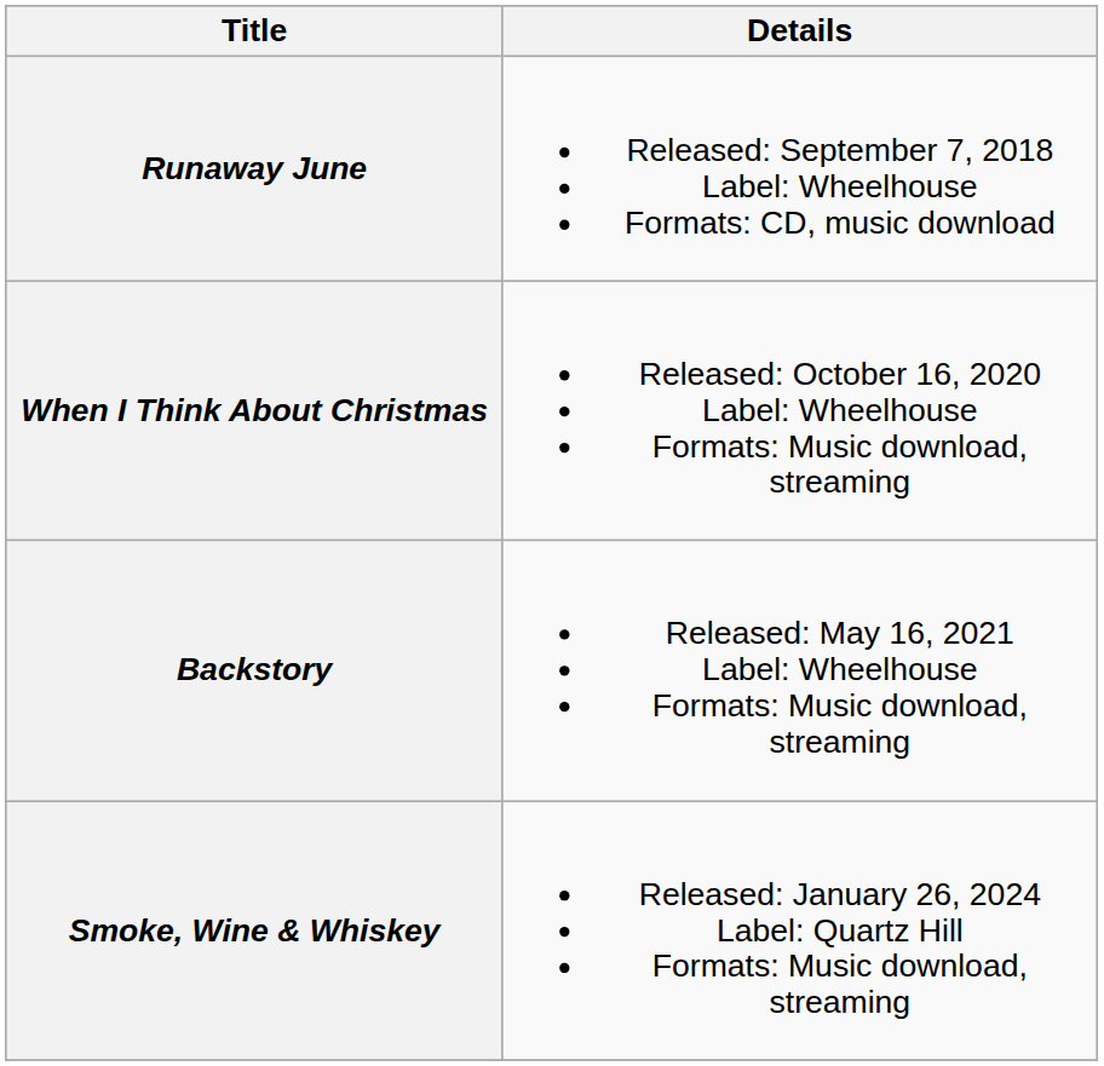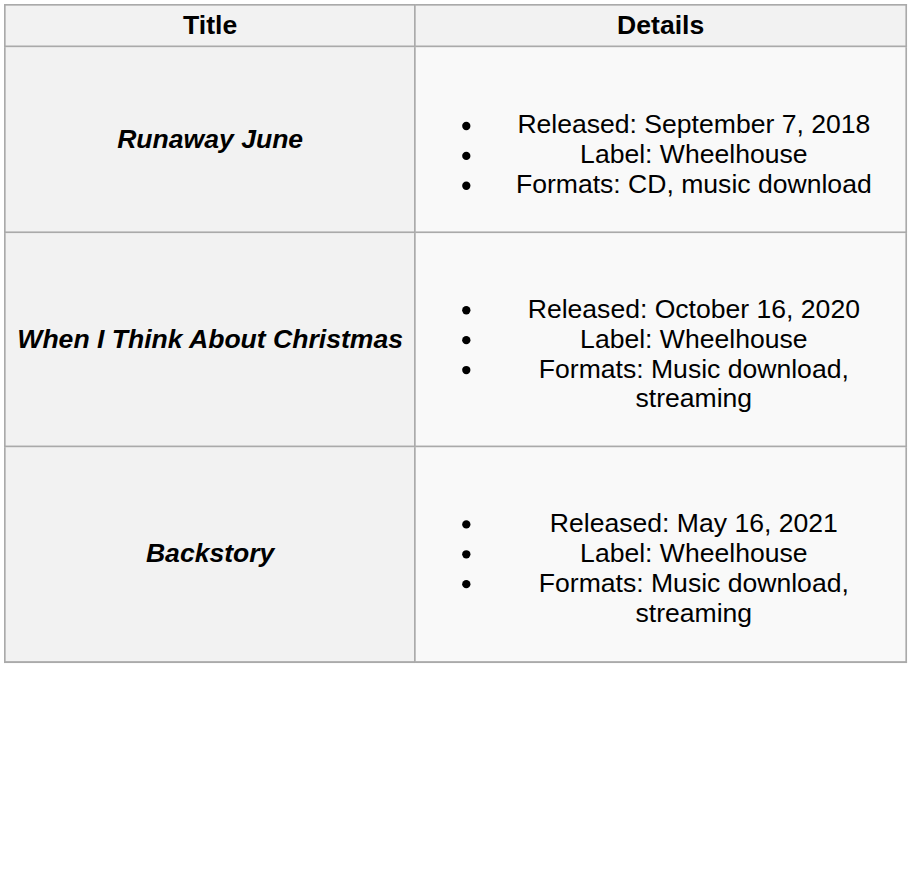- row: Smoke, Wine & Whiskey | Released: January 26, 2024 Label: Quartz Hill Formats: Music download, streaming
